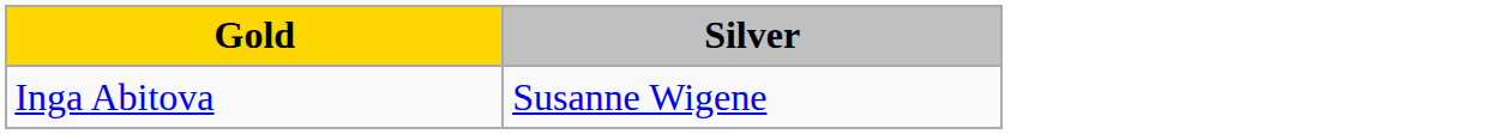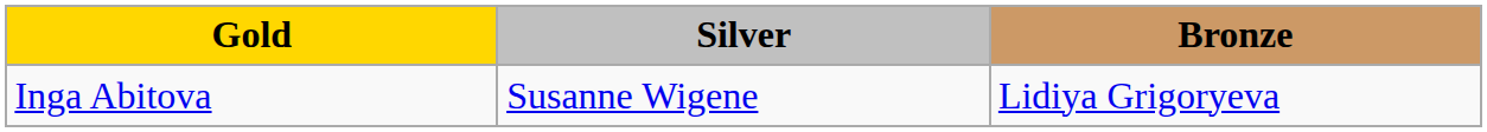+ column: Bronze | Lidiya Grigoryeva
